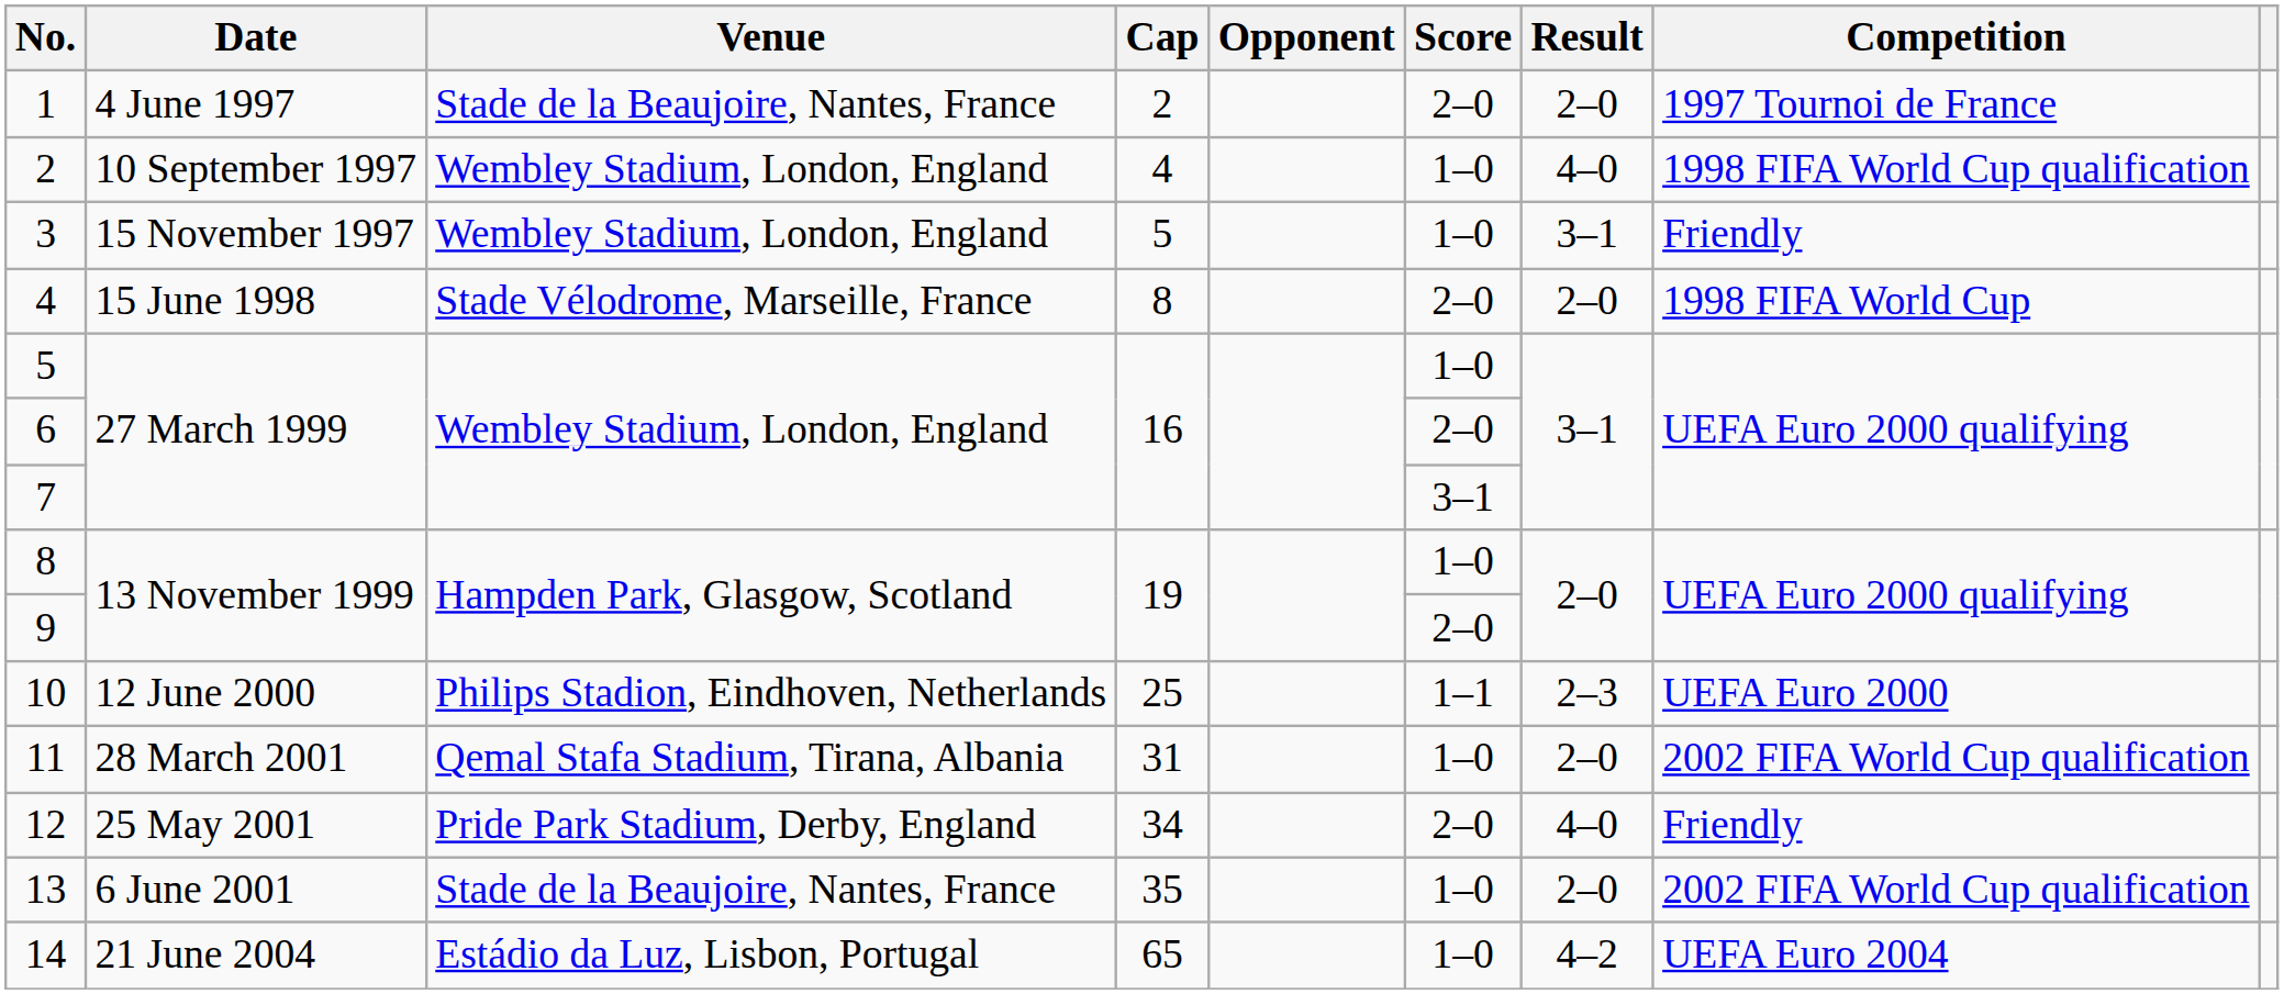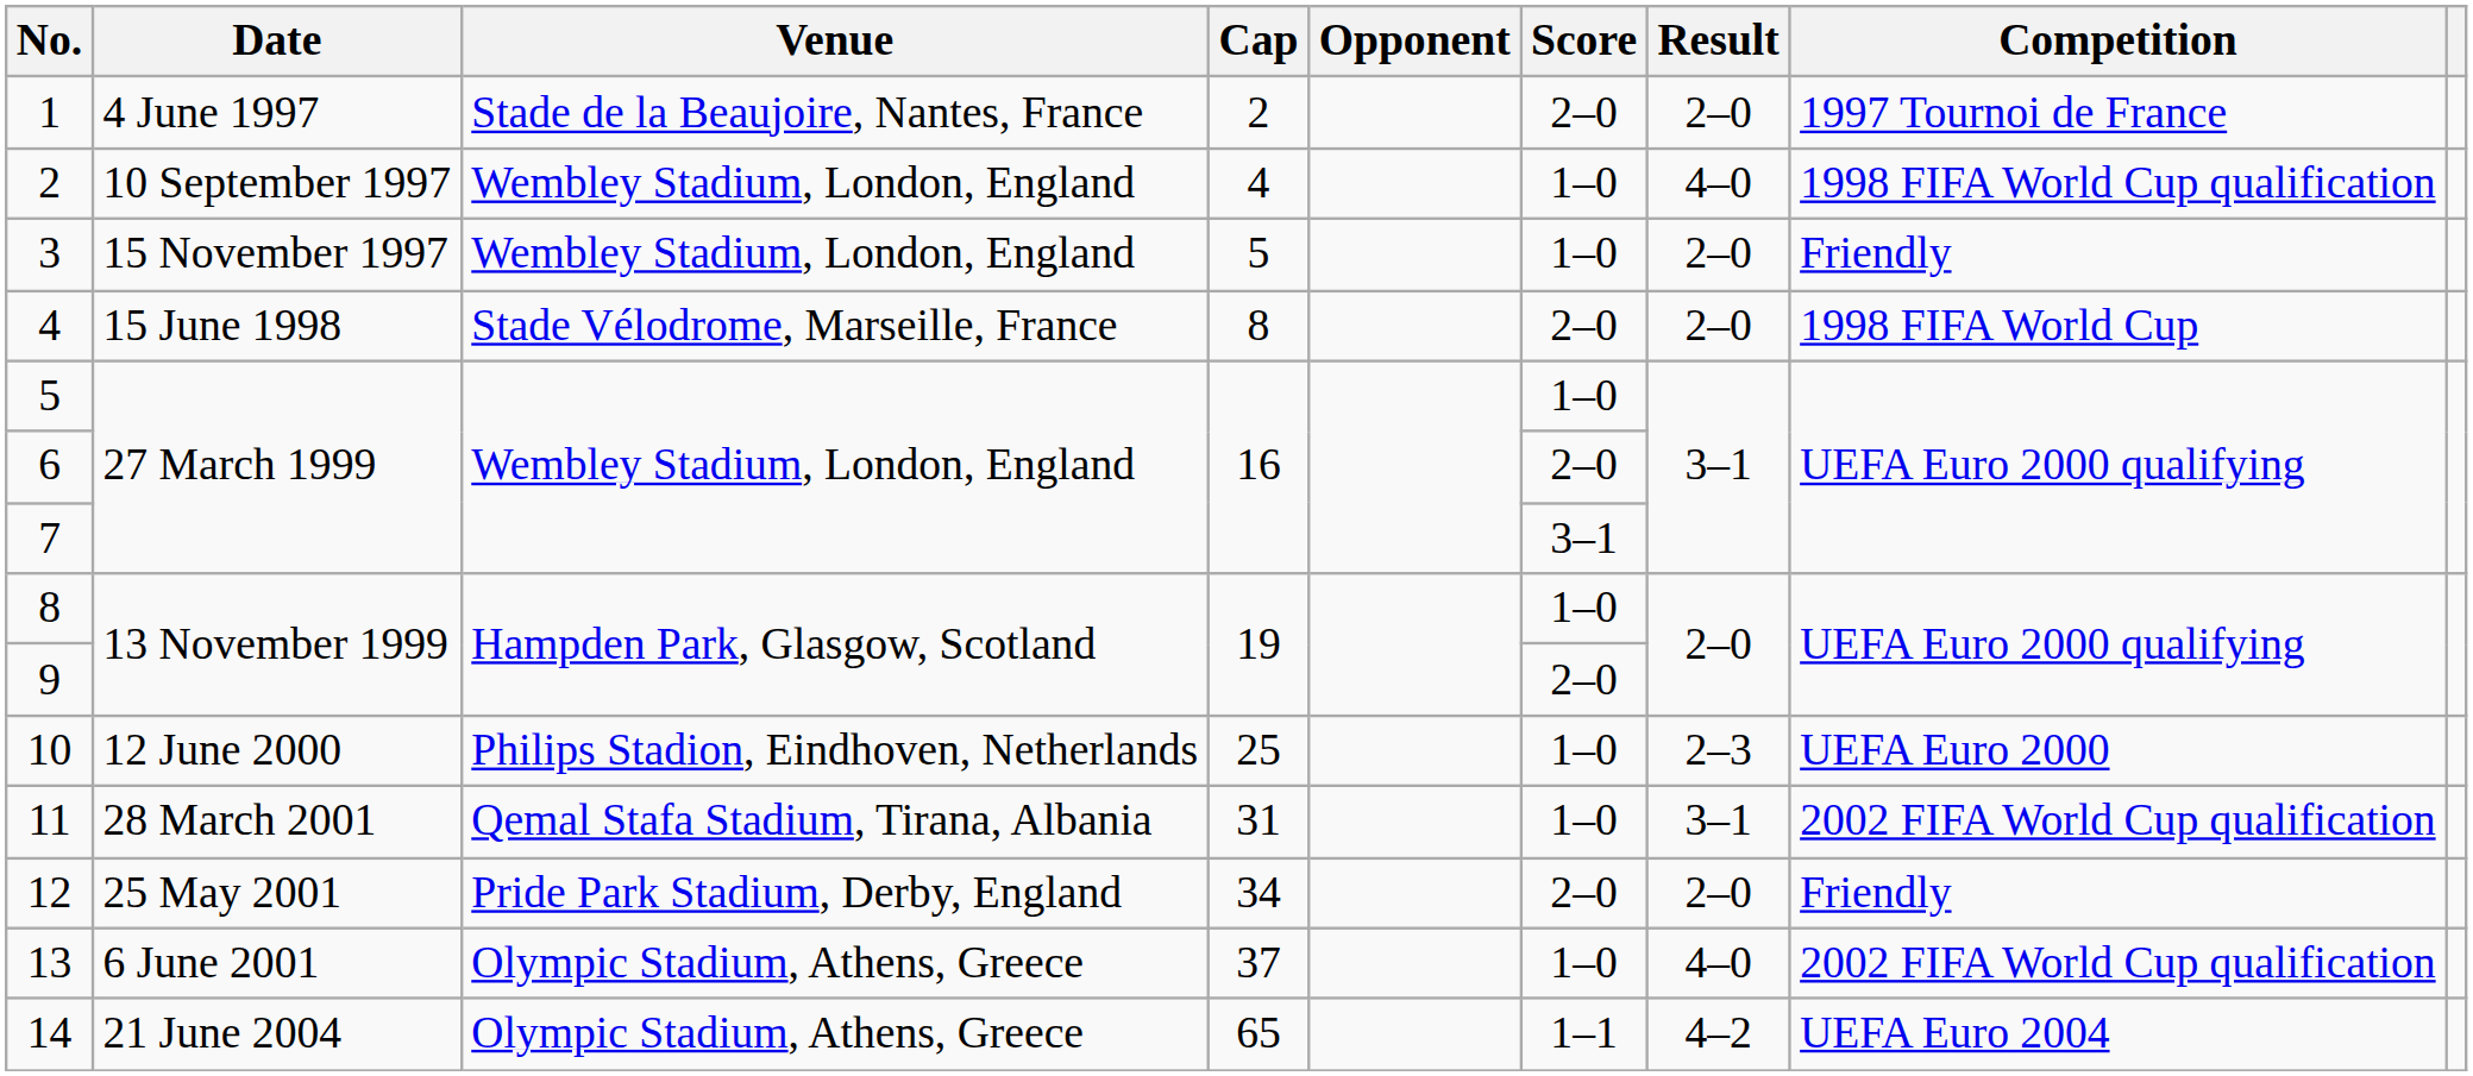3 | Result: 3–1 -> 2–0
10 | Score: 1–1 -> 1–0
11 | Result: 2–0 -> 3–1
12 | Result: 4–0 -> 2–0
13 | Venue: Stade de la Beaujoire, Nantes, France -> Olympic Stadium, Athens, Greece
13 | Cap: 35 -> 37
13 | Result: 2–0 -> 4–0
14 | Venue: Estádio da Luz, Lisbon, Portugal -> Olympic Stadium, Athens, Greece
14 | Score: 1–0 -> 1–1
